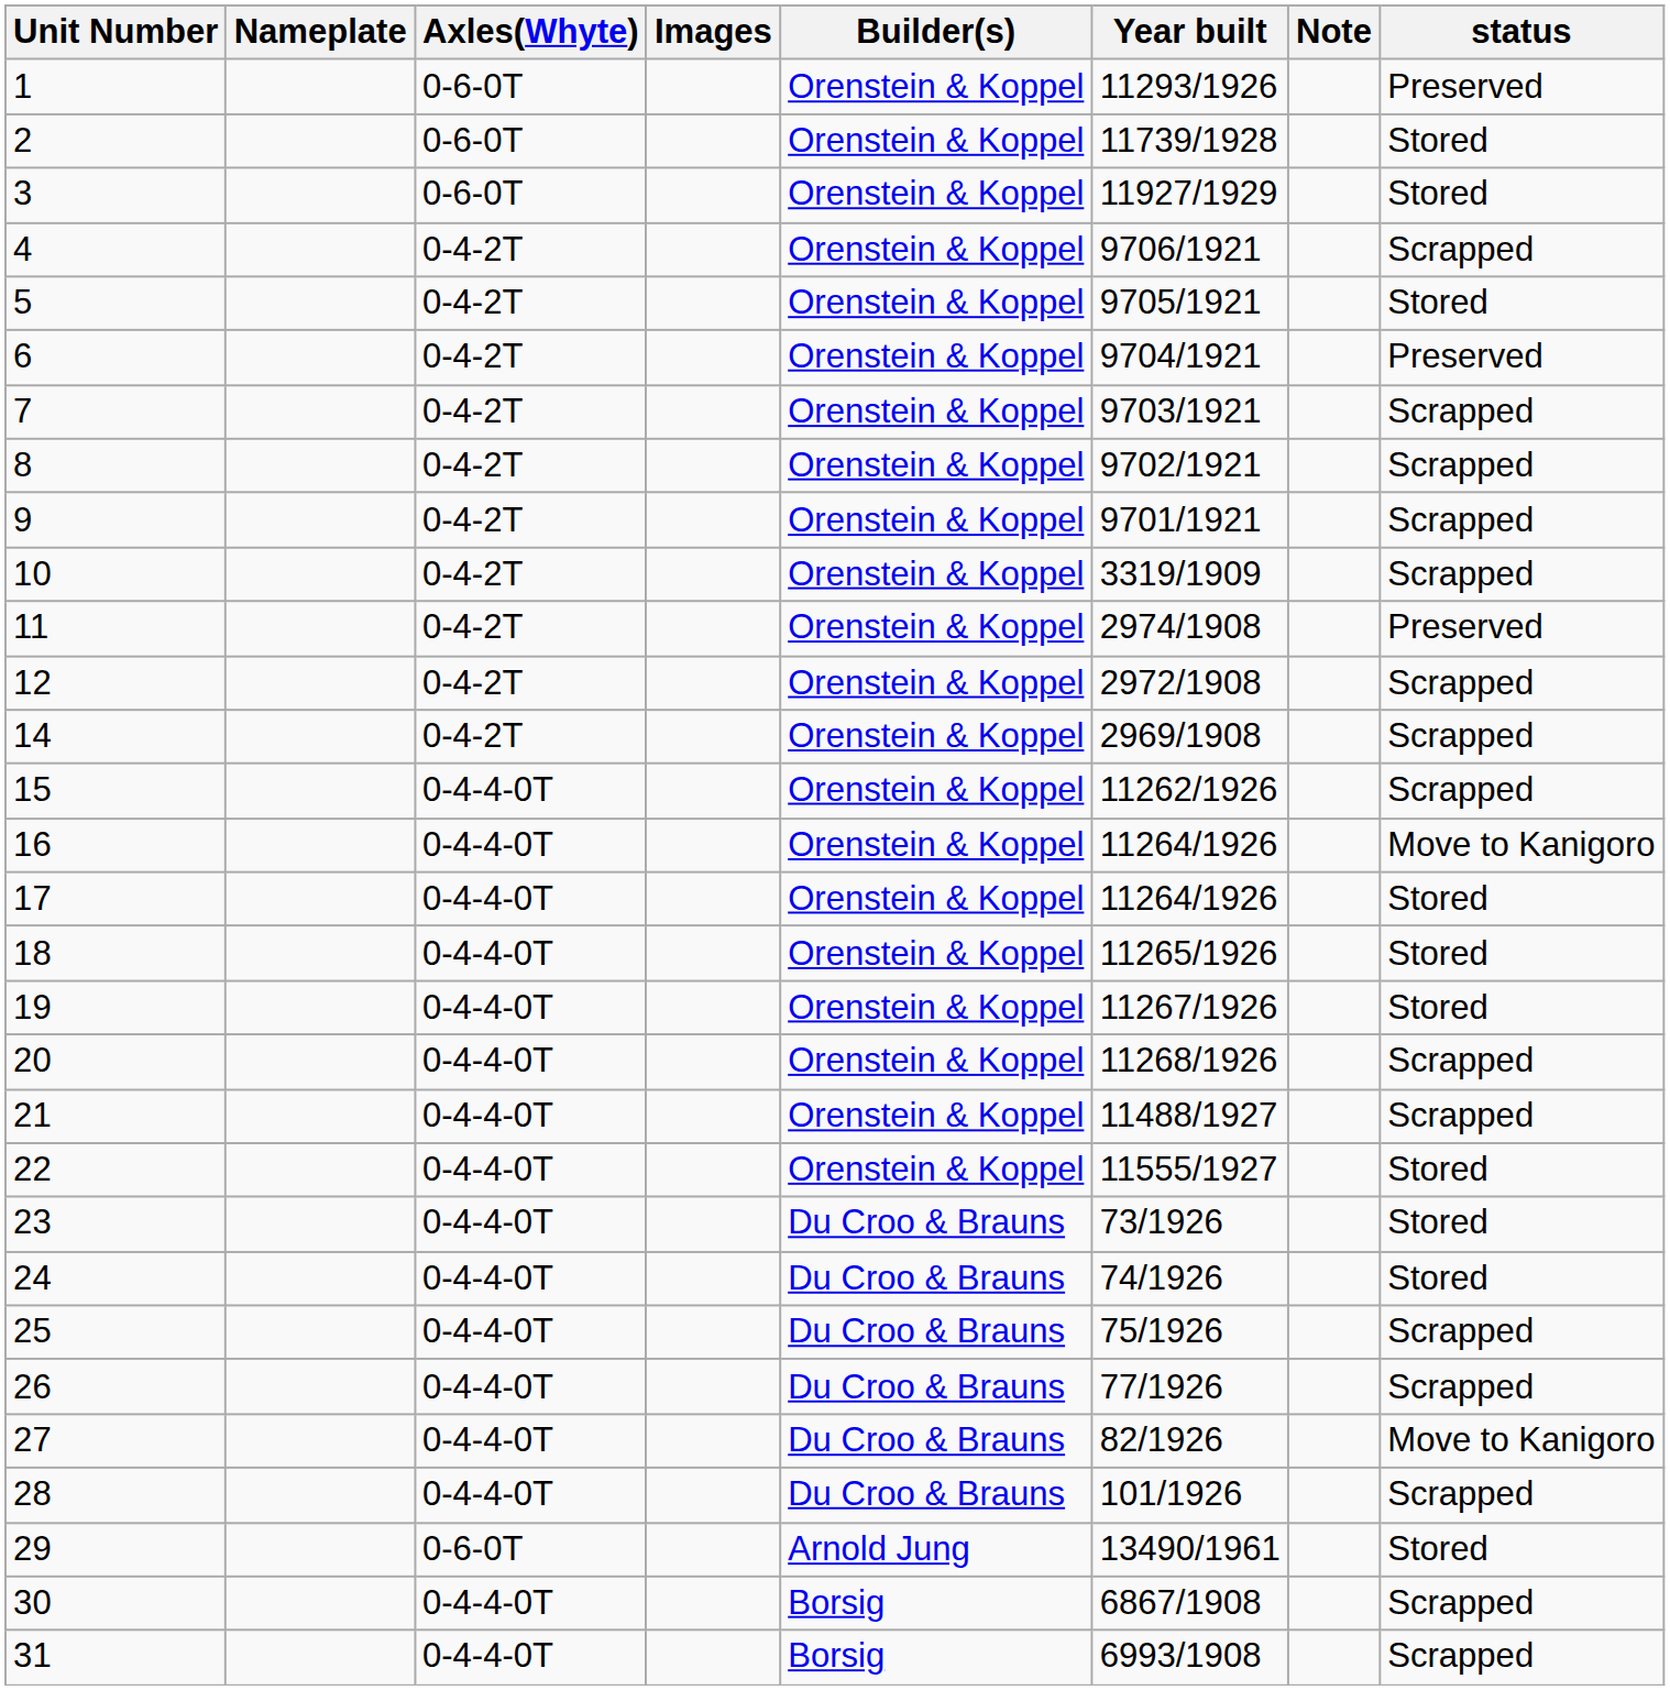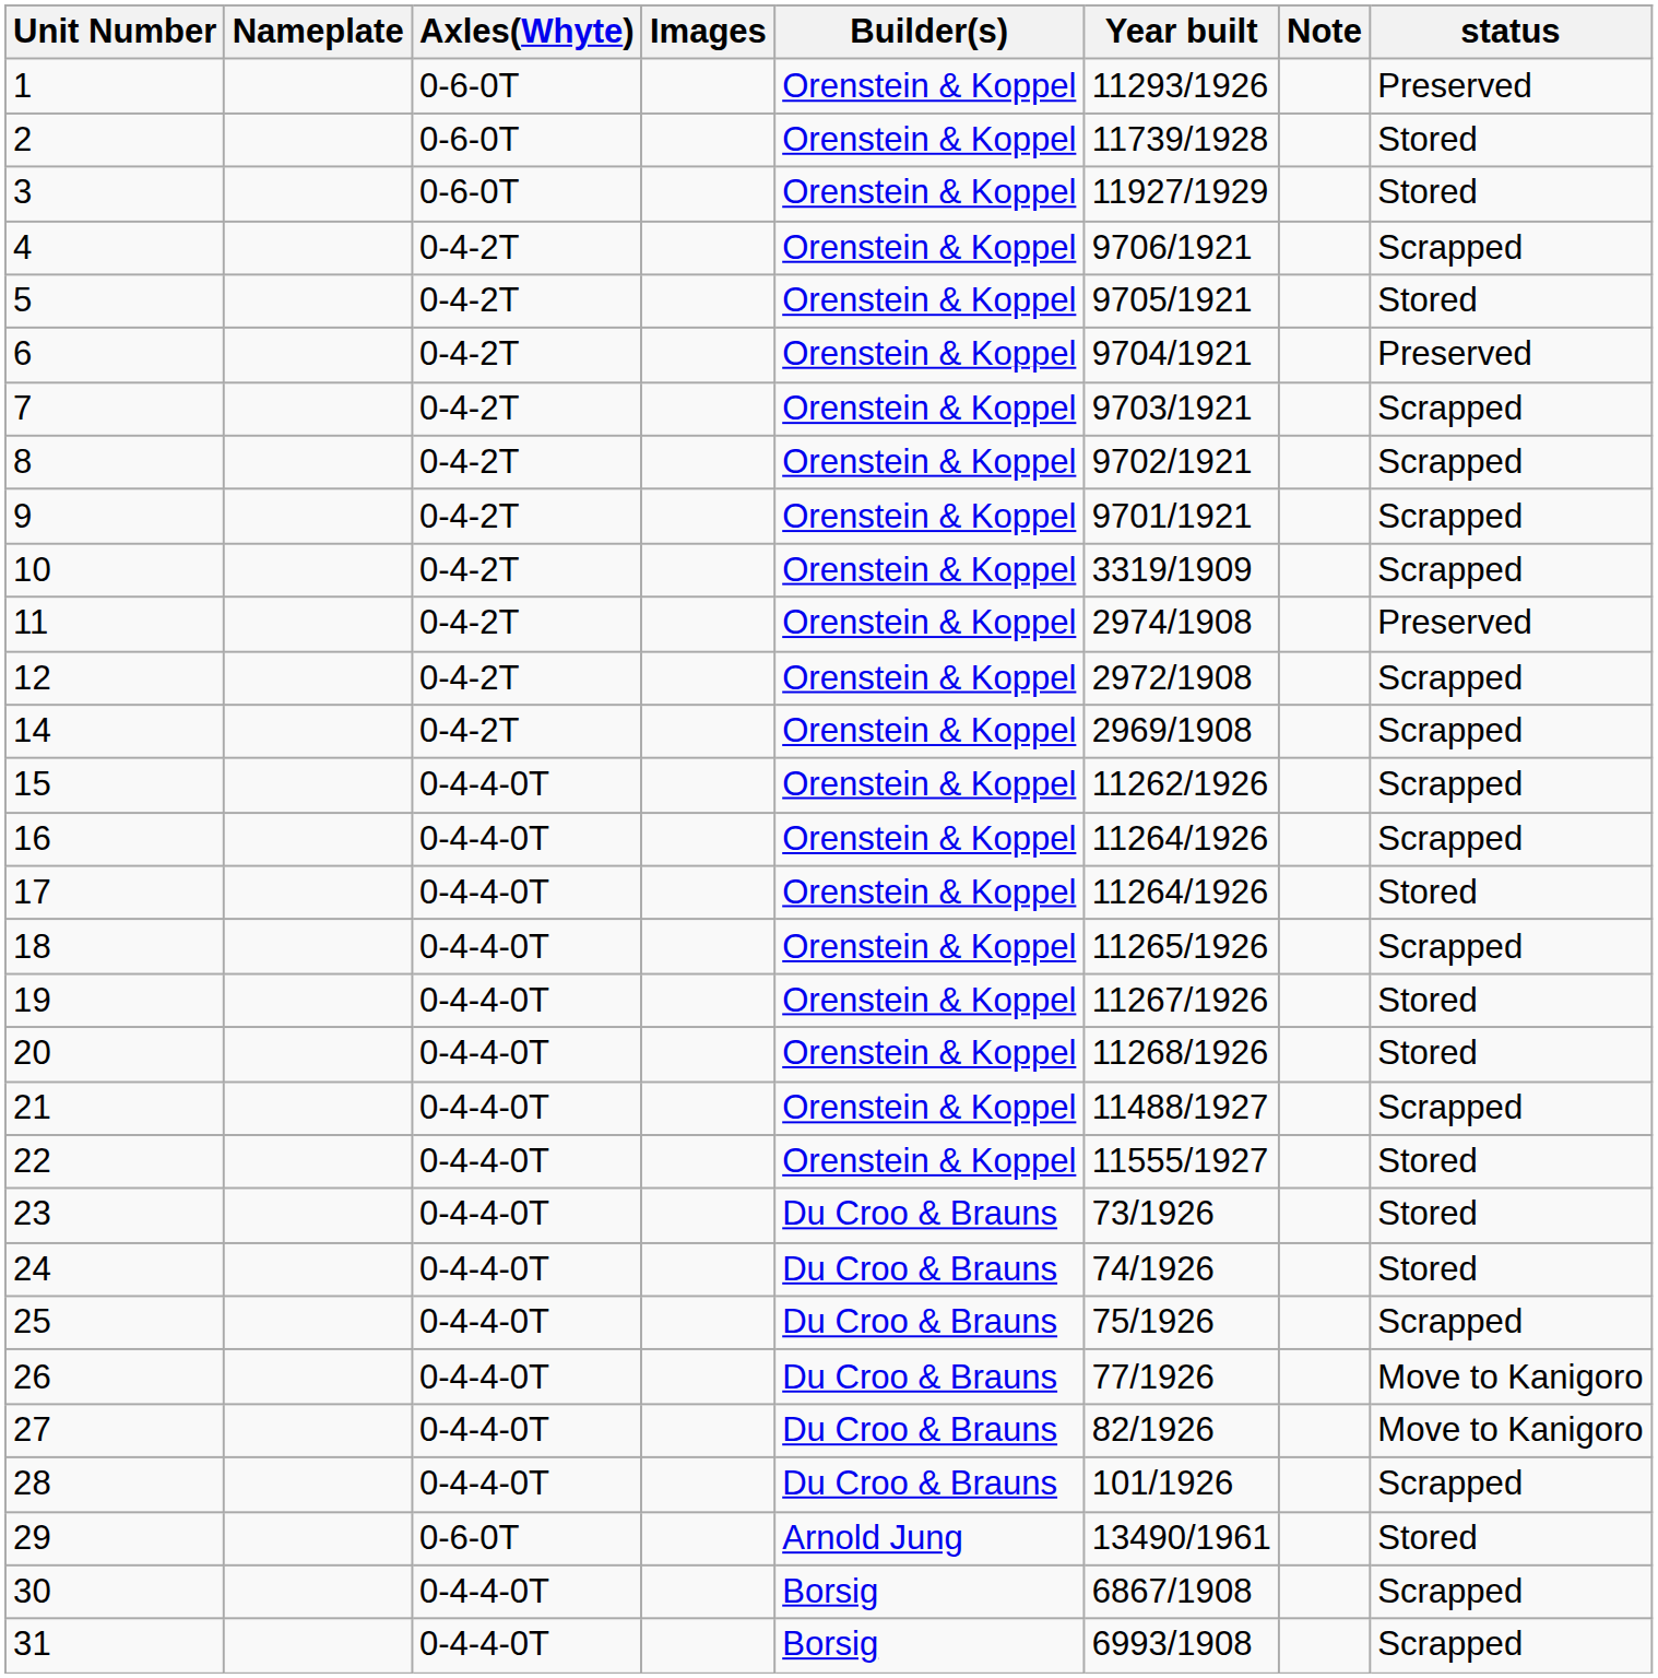16 | status: Move to Kanigoro -> Scrapped
18 | status: Stored -> Scrapped
20 | status: Scrapped -> Stored
26 | status: Scrapped -> Move to Kanigoro
